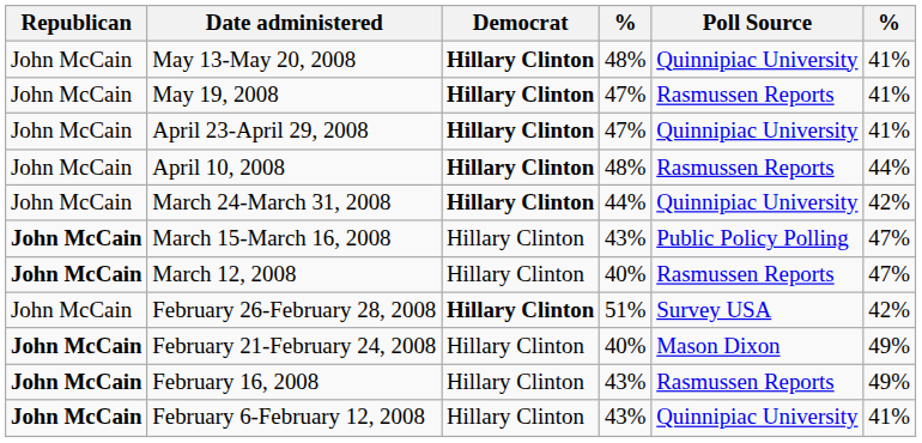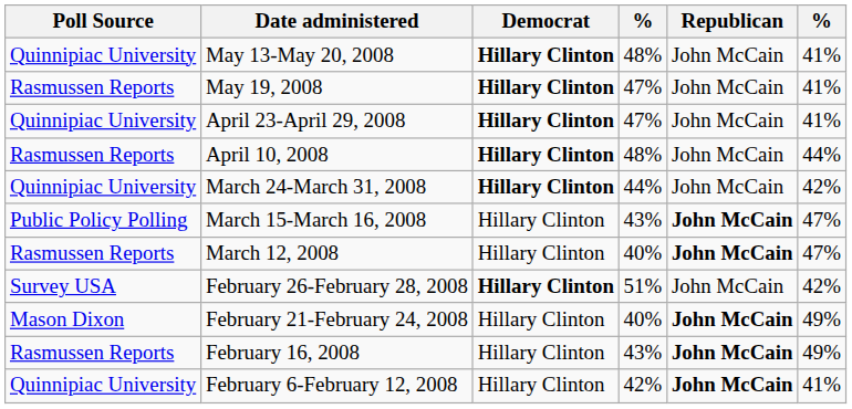columns swapped: Poll Source <-> Republican
February 6-February 12, 2008 | column 4: 43% -> 42%
